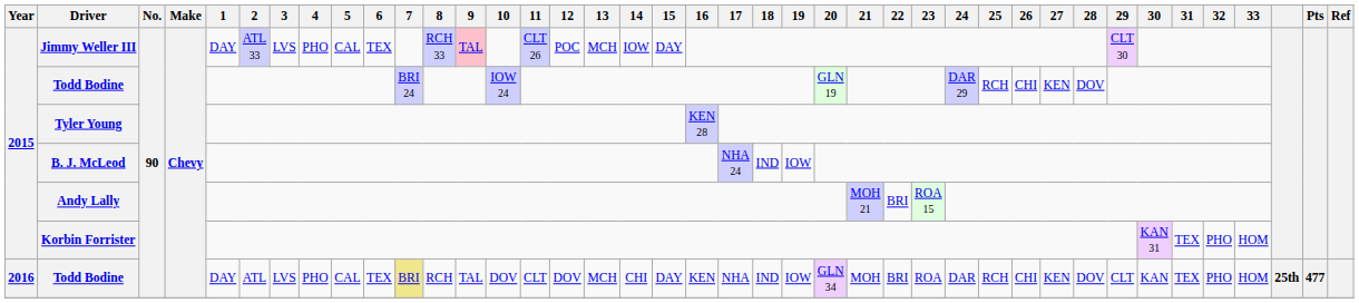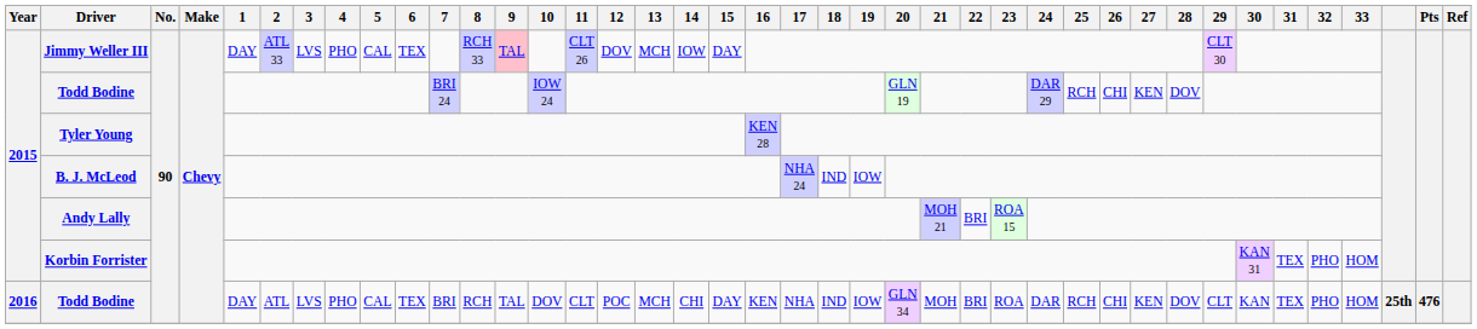Jimmy Weller III | 12: POC -> DOV
2016 / Todd Bodine | 7: khaki background -> no background
2016 / Todd Bodine | 12: DOV -> POC
2016 / Todd Bodine | Pts: 477 -> 476
